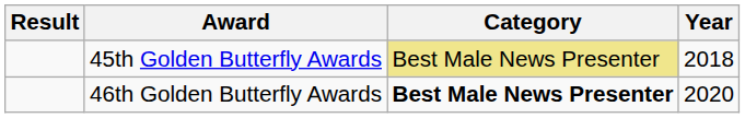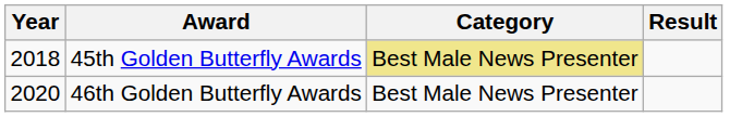columns swapped: Year <-> Result
46th Golden Butterfly Awards | Category: bold -> normal
